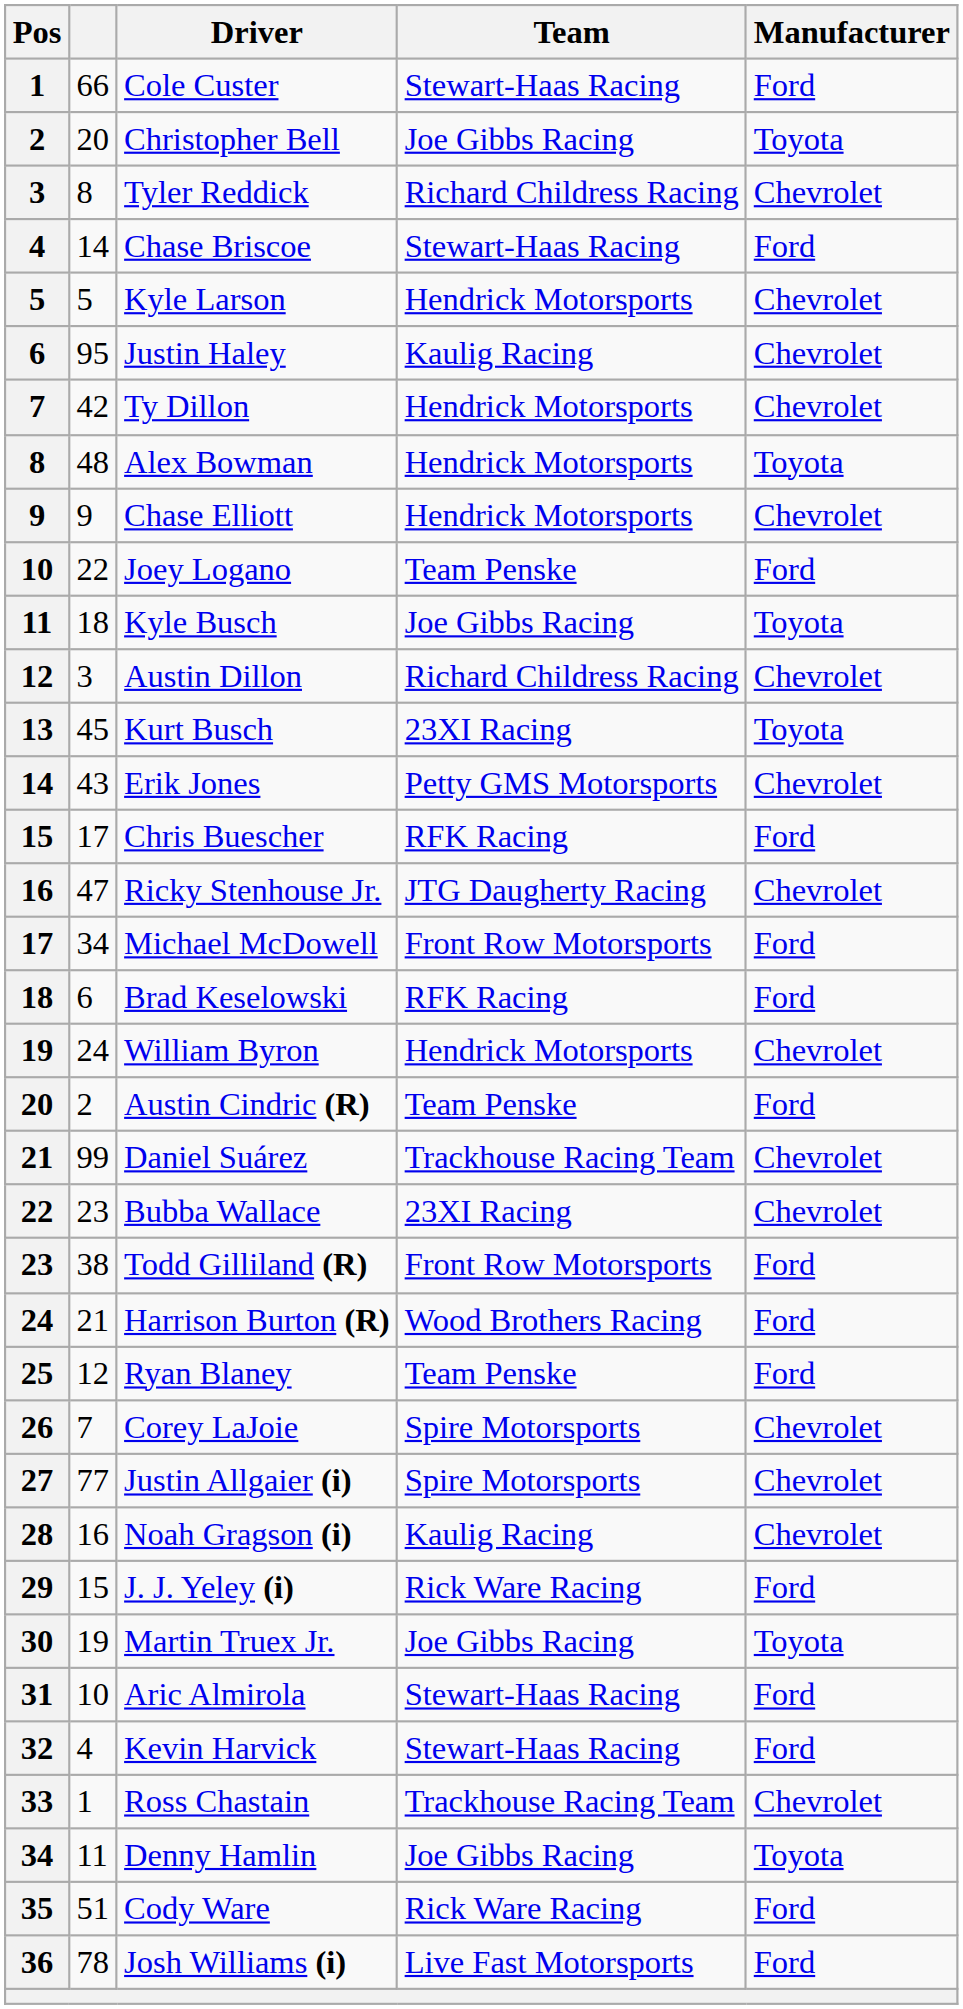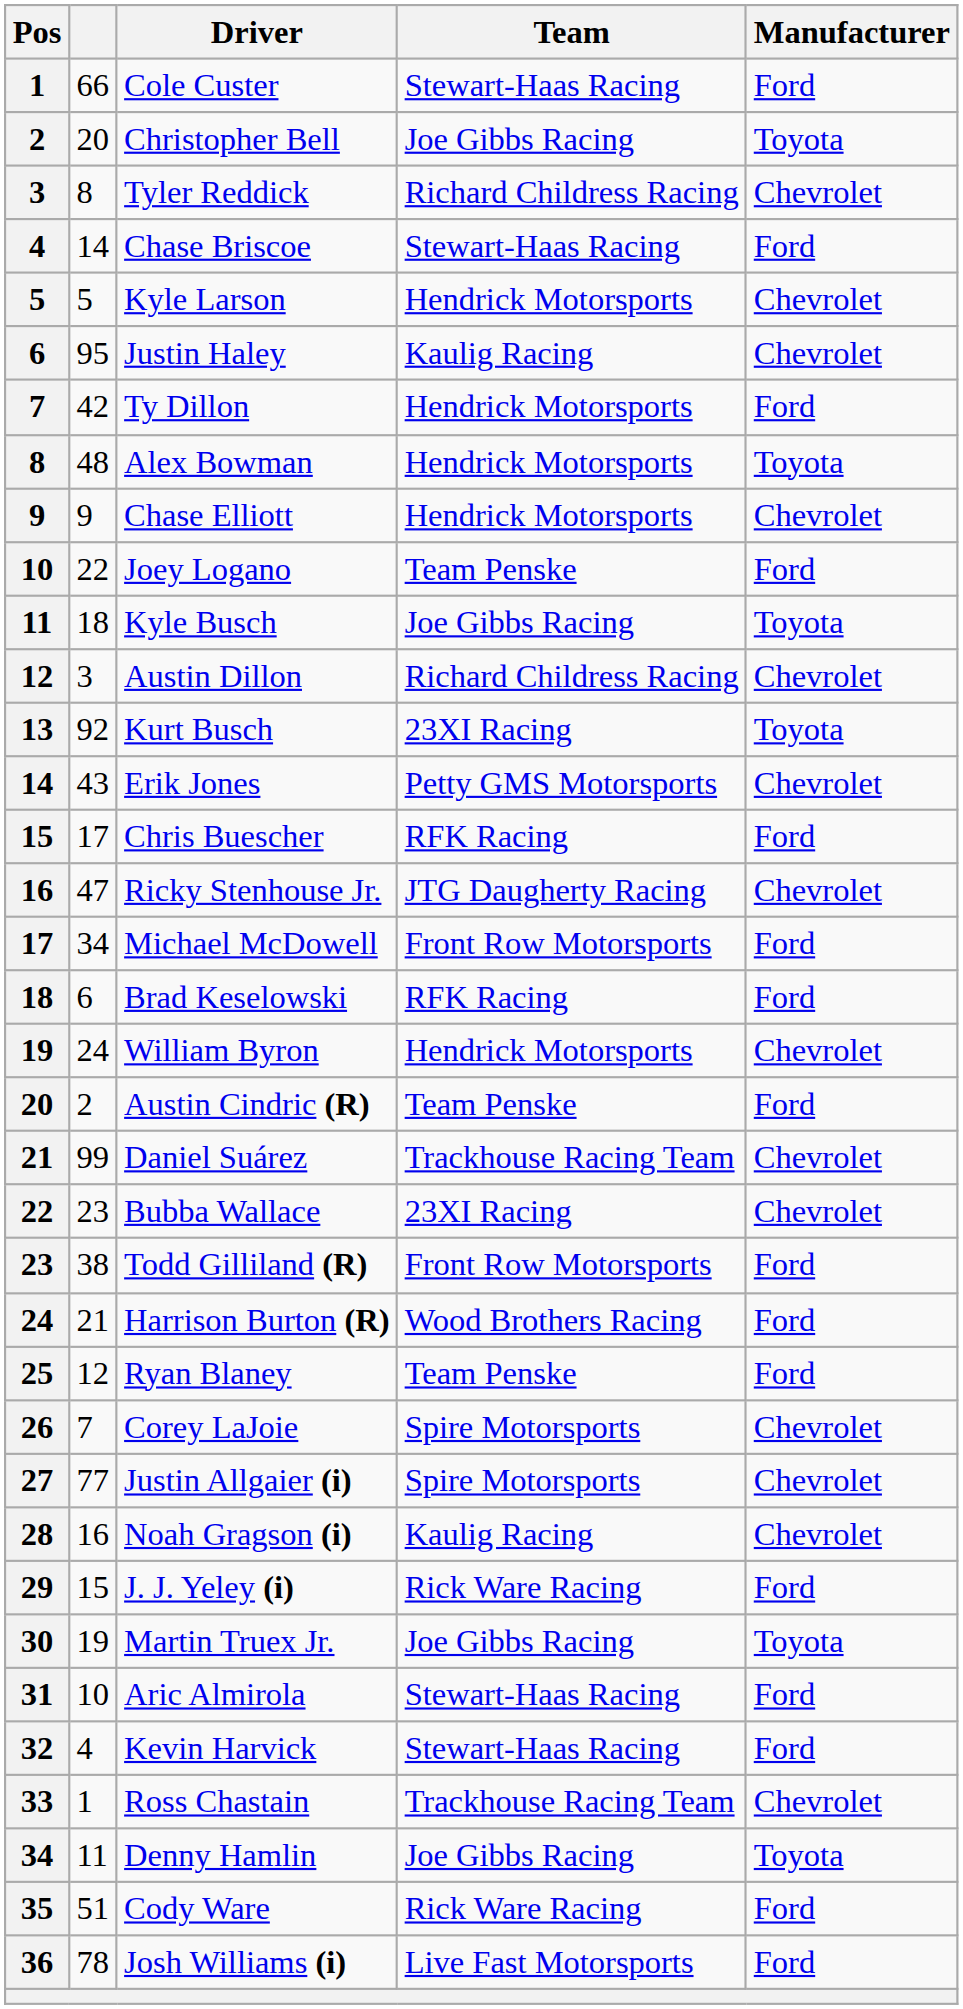Ty Dillon | Manufacturer: Chevrolet -> Ford
Kurt Busch | column 2: 45 -> 92
